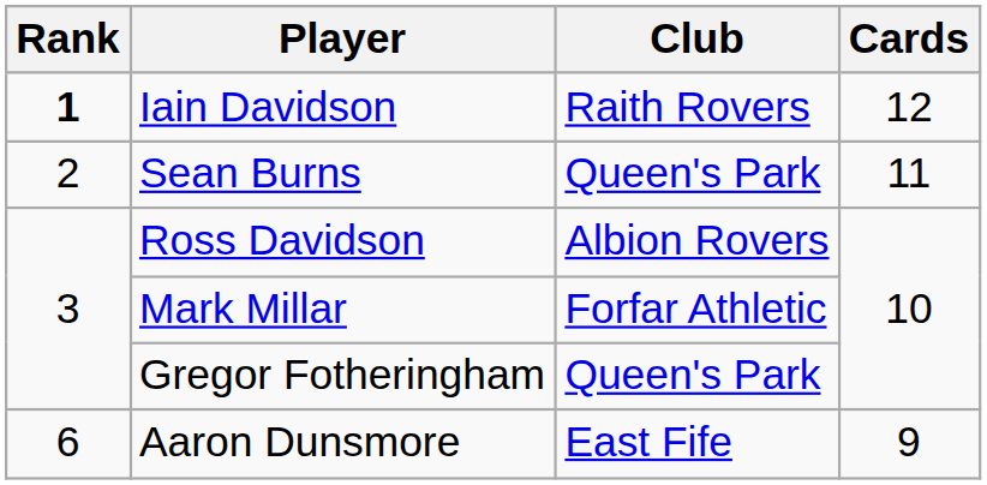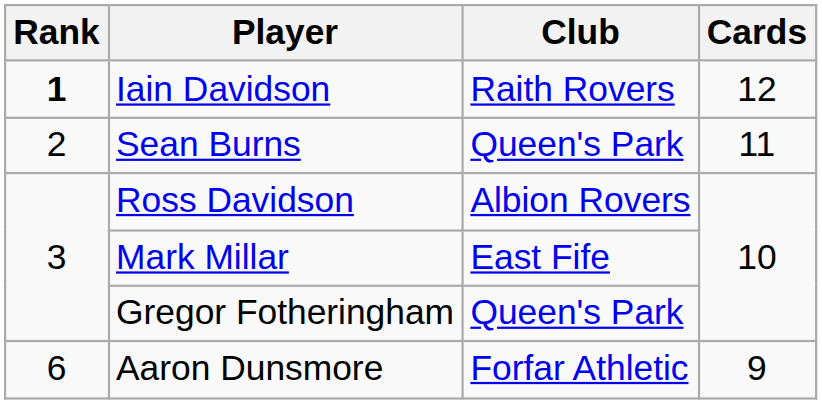Mark Millar | Club: Forfar Athletic -> East Fife
Aaron Dunsmore | Club: East Fife -> Forfar Athletic
